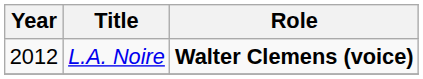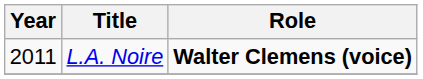L.A. Noire | Year: 2012 -> 2011
